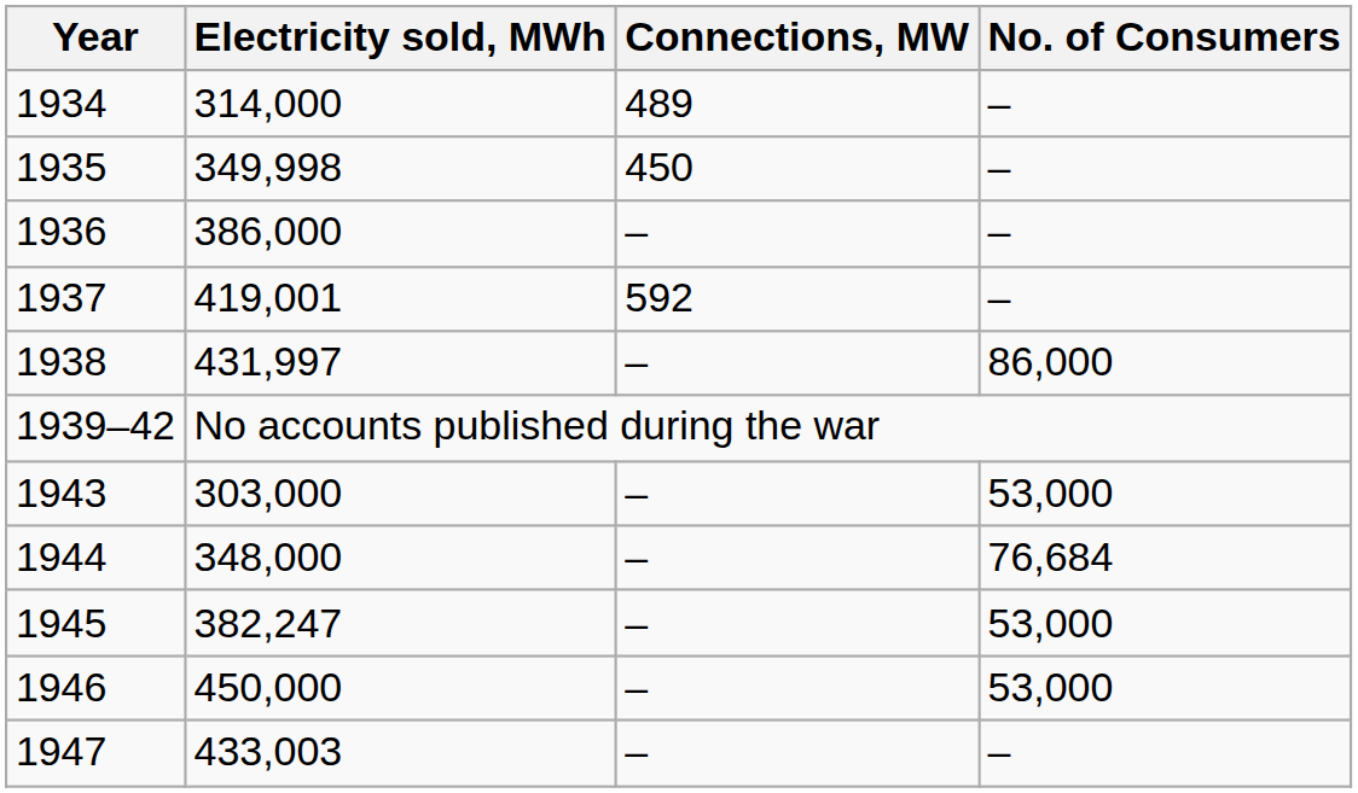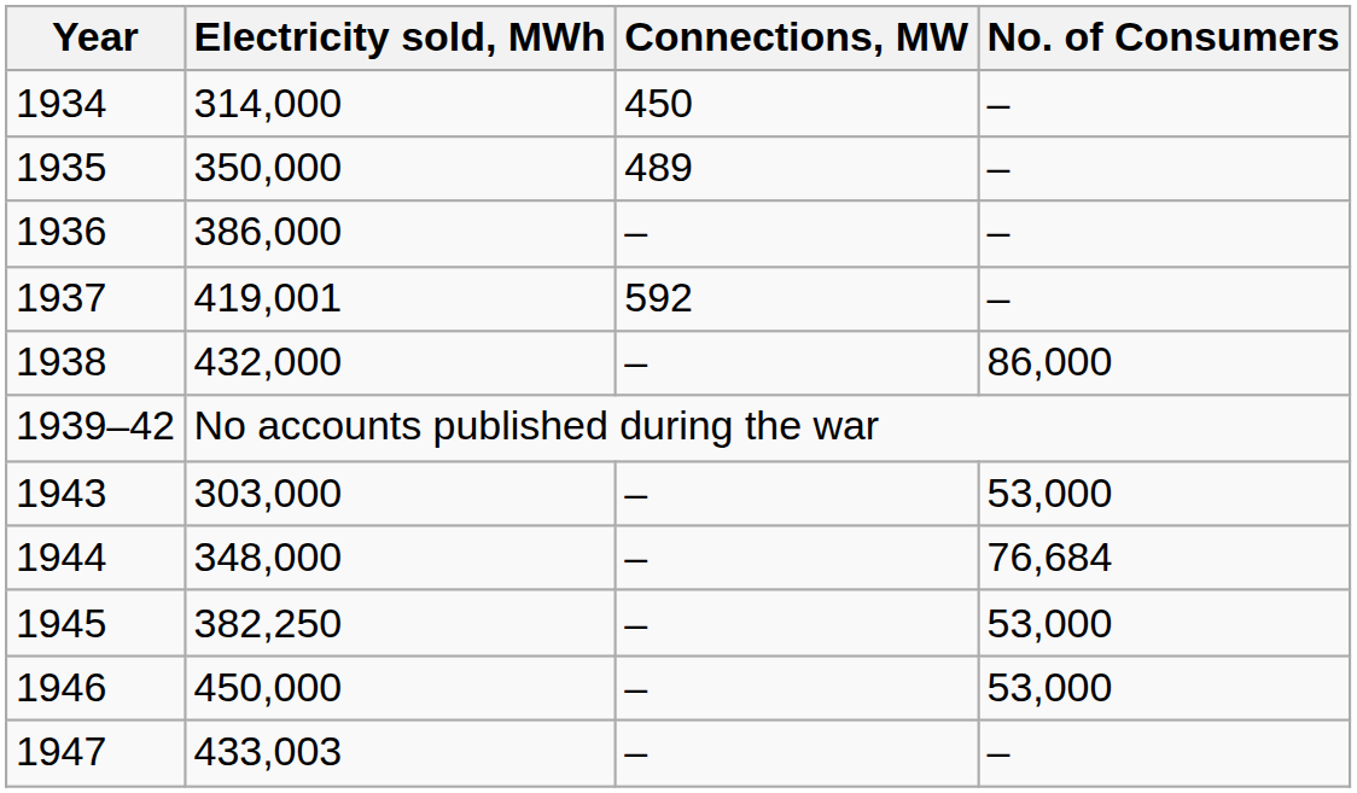1934 | Connections, MW: 489 -> 450
1935 | Electricity sold, MWh: 349,998 -> 350,000
1935 | Connections, MW: 450 -> 489
1938 | Electricity sold, MWh: 431,997 -> 432,000
1945 | Electricity sold, MWh: 382,247 -> 382,250
